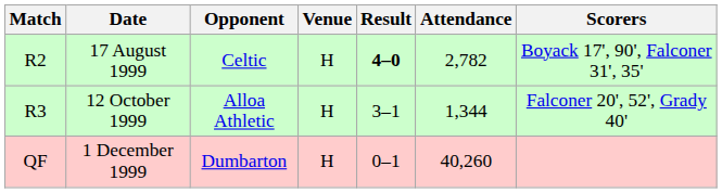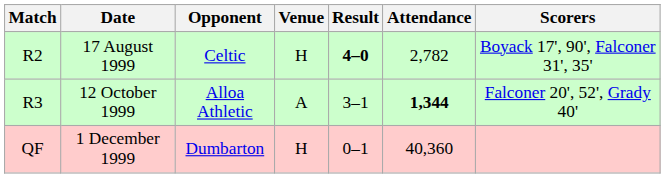12 October 1999 | Venue: H -> A
12 October 1999 | Attendance: normal -> bold
1 December 1999 | Attendance: 40,260 -> 40,360
